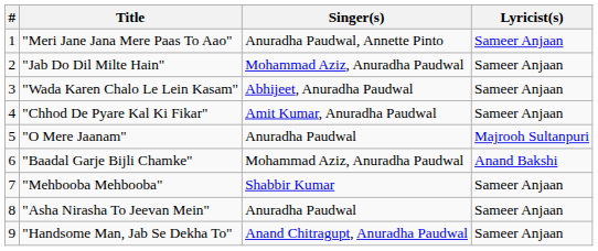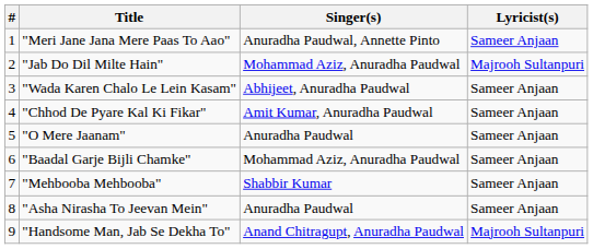"Jab Do Dil Milte Hain" | Lyricist(s): Sameer Anjaan -> Majrooh Sultanpuri
"O Mere Jaanam" | Lyricist(s): Majrooh Sultanpuri -> Sameer Anjaan
"Baadal Garje Bijli Chamke" | Lyricist(s): Anand Bakshi -> Sameer Anjaan
"Handsome Man, Jab Se Dekha To" | Lyricist(s): Sameer Anjaan -> Majrooh Sultanpuri
